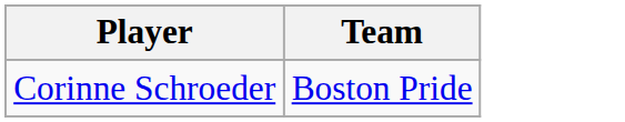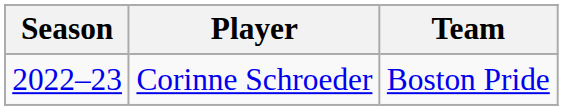+ column: Season | 2022–23
